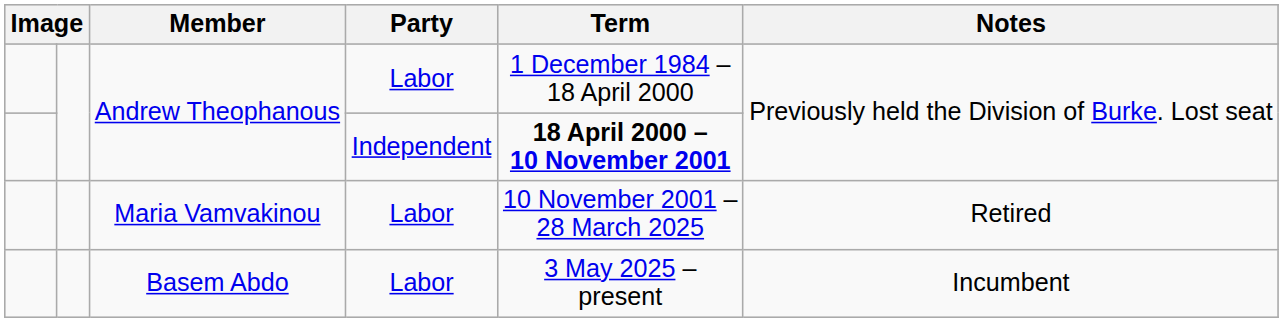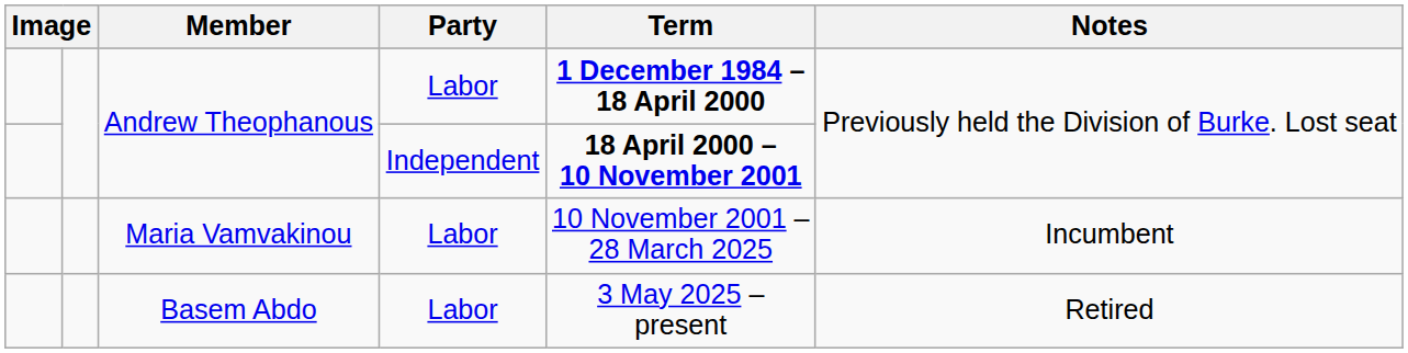Andrew Theophanous / Labor | Term: normal -> bold
Maria Vamvakinou | Notes: Retired -> Incumbent
Basem Abdo | Notes: Incumbent -> Retired
